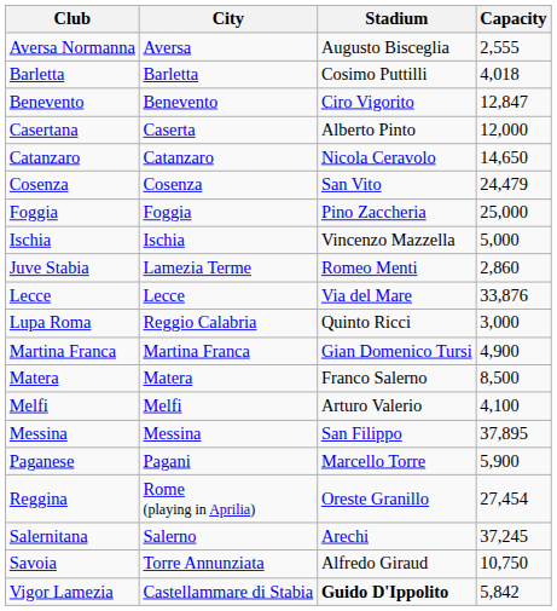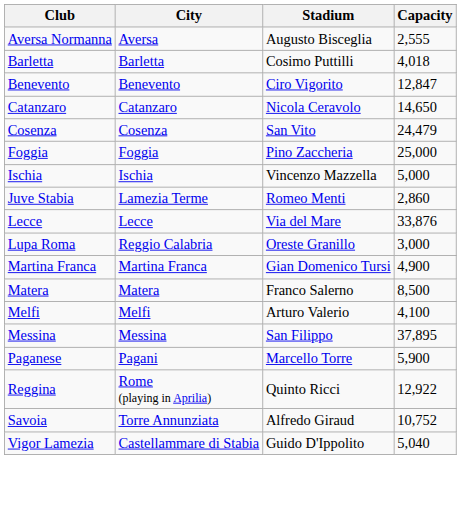- row: Casertana | Caserta | Alberto Pinto | 12,000
Lupa Roma | Stadium: Quinto Ricci -> Oreste Granillo
Reggina | Stadium: Oreste Granillo -> Quinto Ricci
Reggina | Capacity: 27,454 -> 12,922
- row: Salernitana | Salerno | Arechi | 37,245
Savoia | Capacity: 10,750 -> 10,752
Vigor Lamezia | Stadium: bold -> normal
Vigor Lamezia | Capacity: 5,842 -> 5,040
